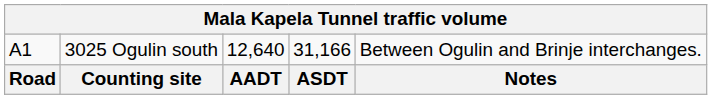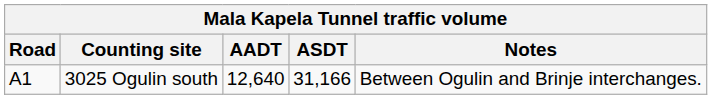rows swapped: Road <-> A1
